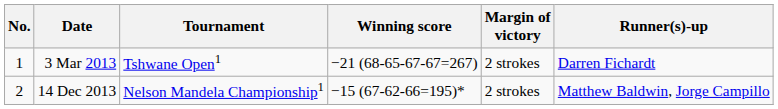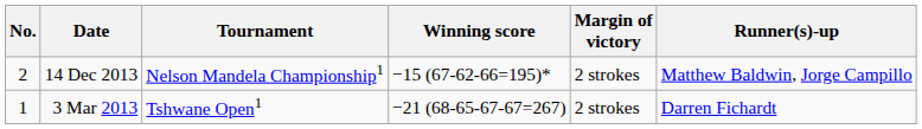rows swapped: 3 Mar 2013 <-> 14 Dec 2013
